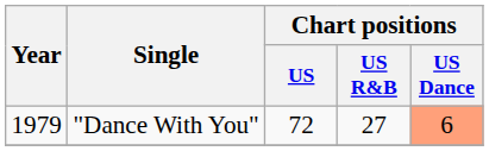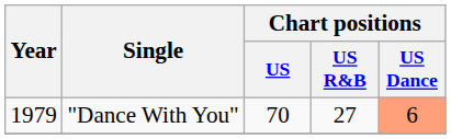"Dance With You" | Chart positions / US: 72 -> 70
